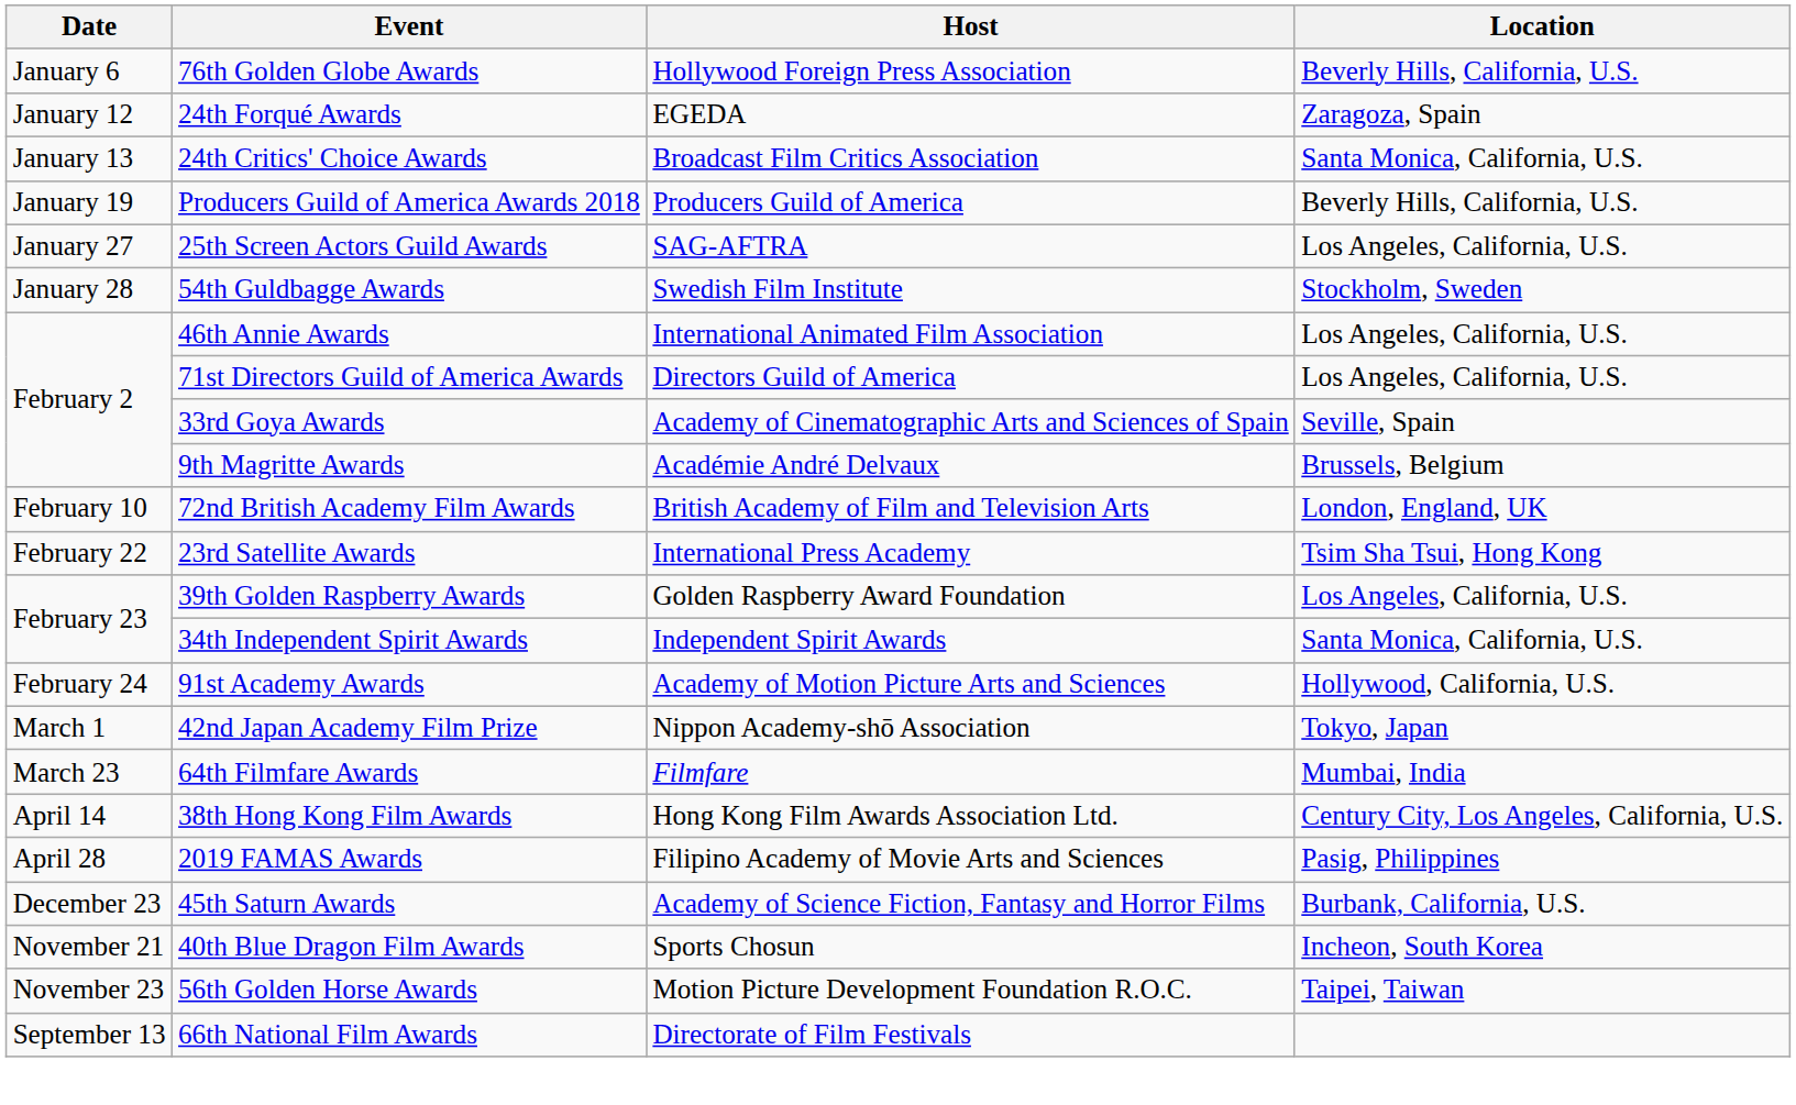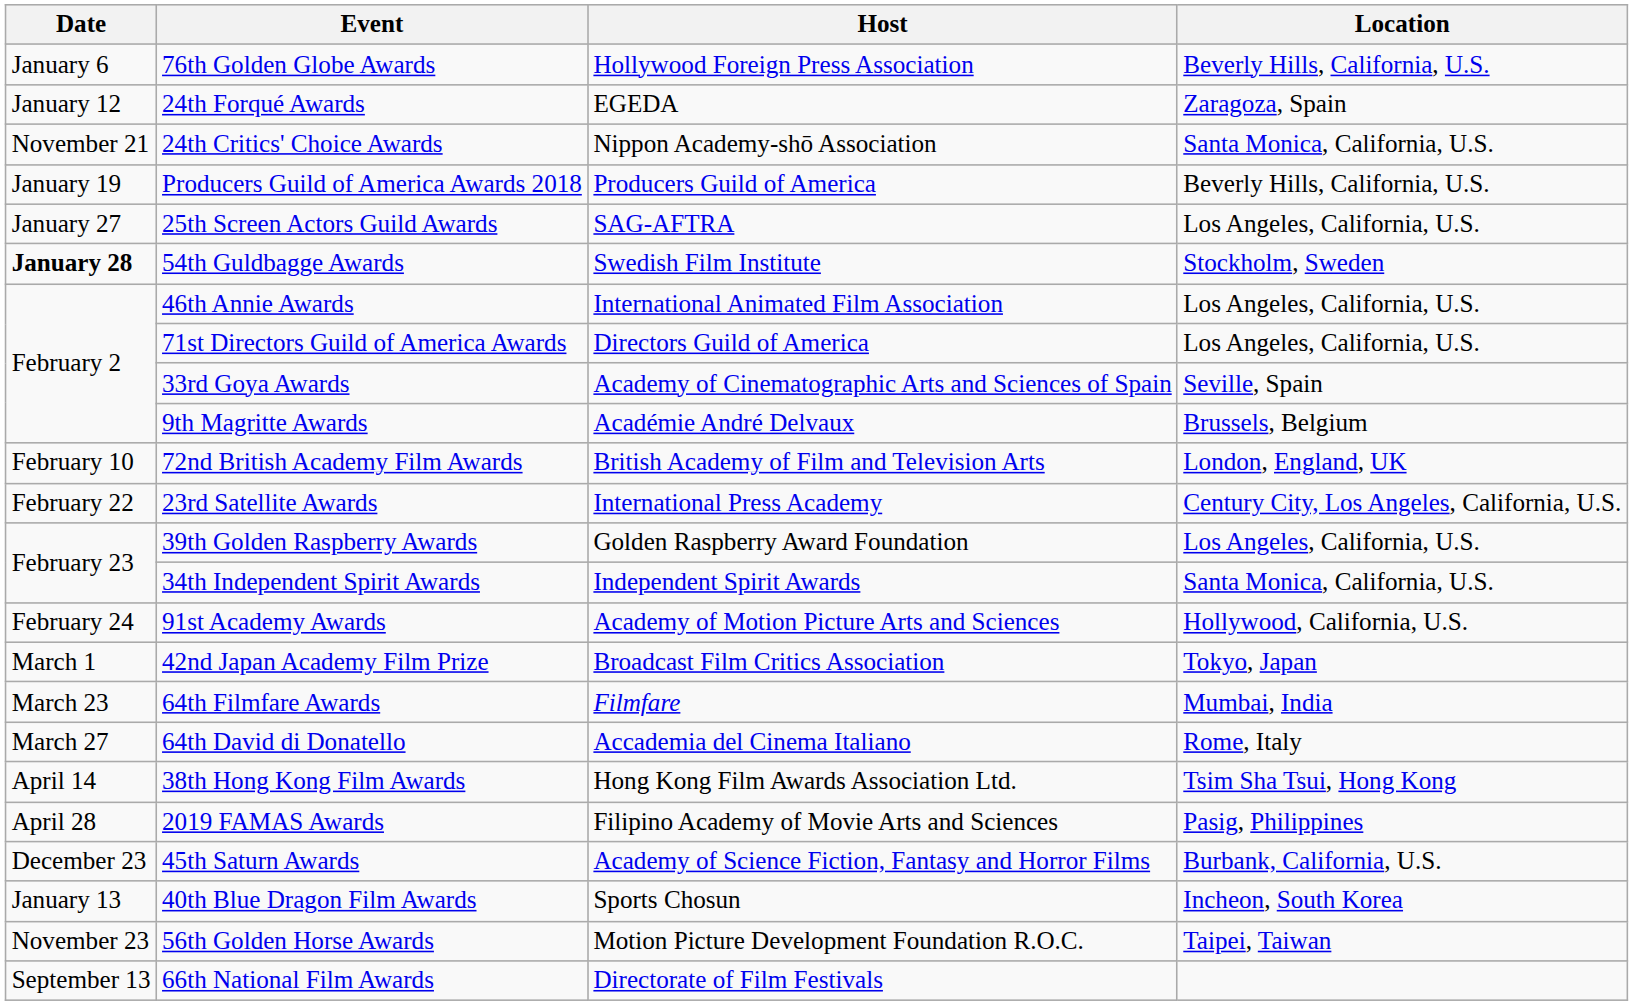24th Critics' Choice Awards | Date: January 13 -> November 21
24th Critics' Choice Awards | Host: Broadcast Film Critics Association -> Nippon Academy-shō Association
54th Guldbagge Awards | Date: normal -> bold
23rd Satellite Awards | Location: Tsim Sha Tsui, Hong Kong -> Century City, Los Angeles, California, U.S.
42nd Japan Academy Film Prize | Host: Nippon Academy-shō Association -> Broadcast Film Critics Association
+ row: March 27 | 64th David di Donatello | Accademia del Cinema Italiano | Rome, Italy
38th Hong Kong Film Awards | Location: Century City, Los Angeles, California, U.S. -> Tsim Sha Tsui, Hong Kong
40th Blue Dragon Film Awards | Date: November 21 -> January 13
